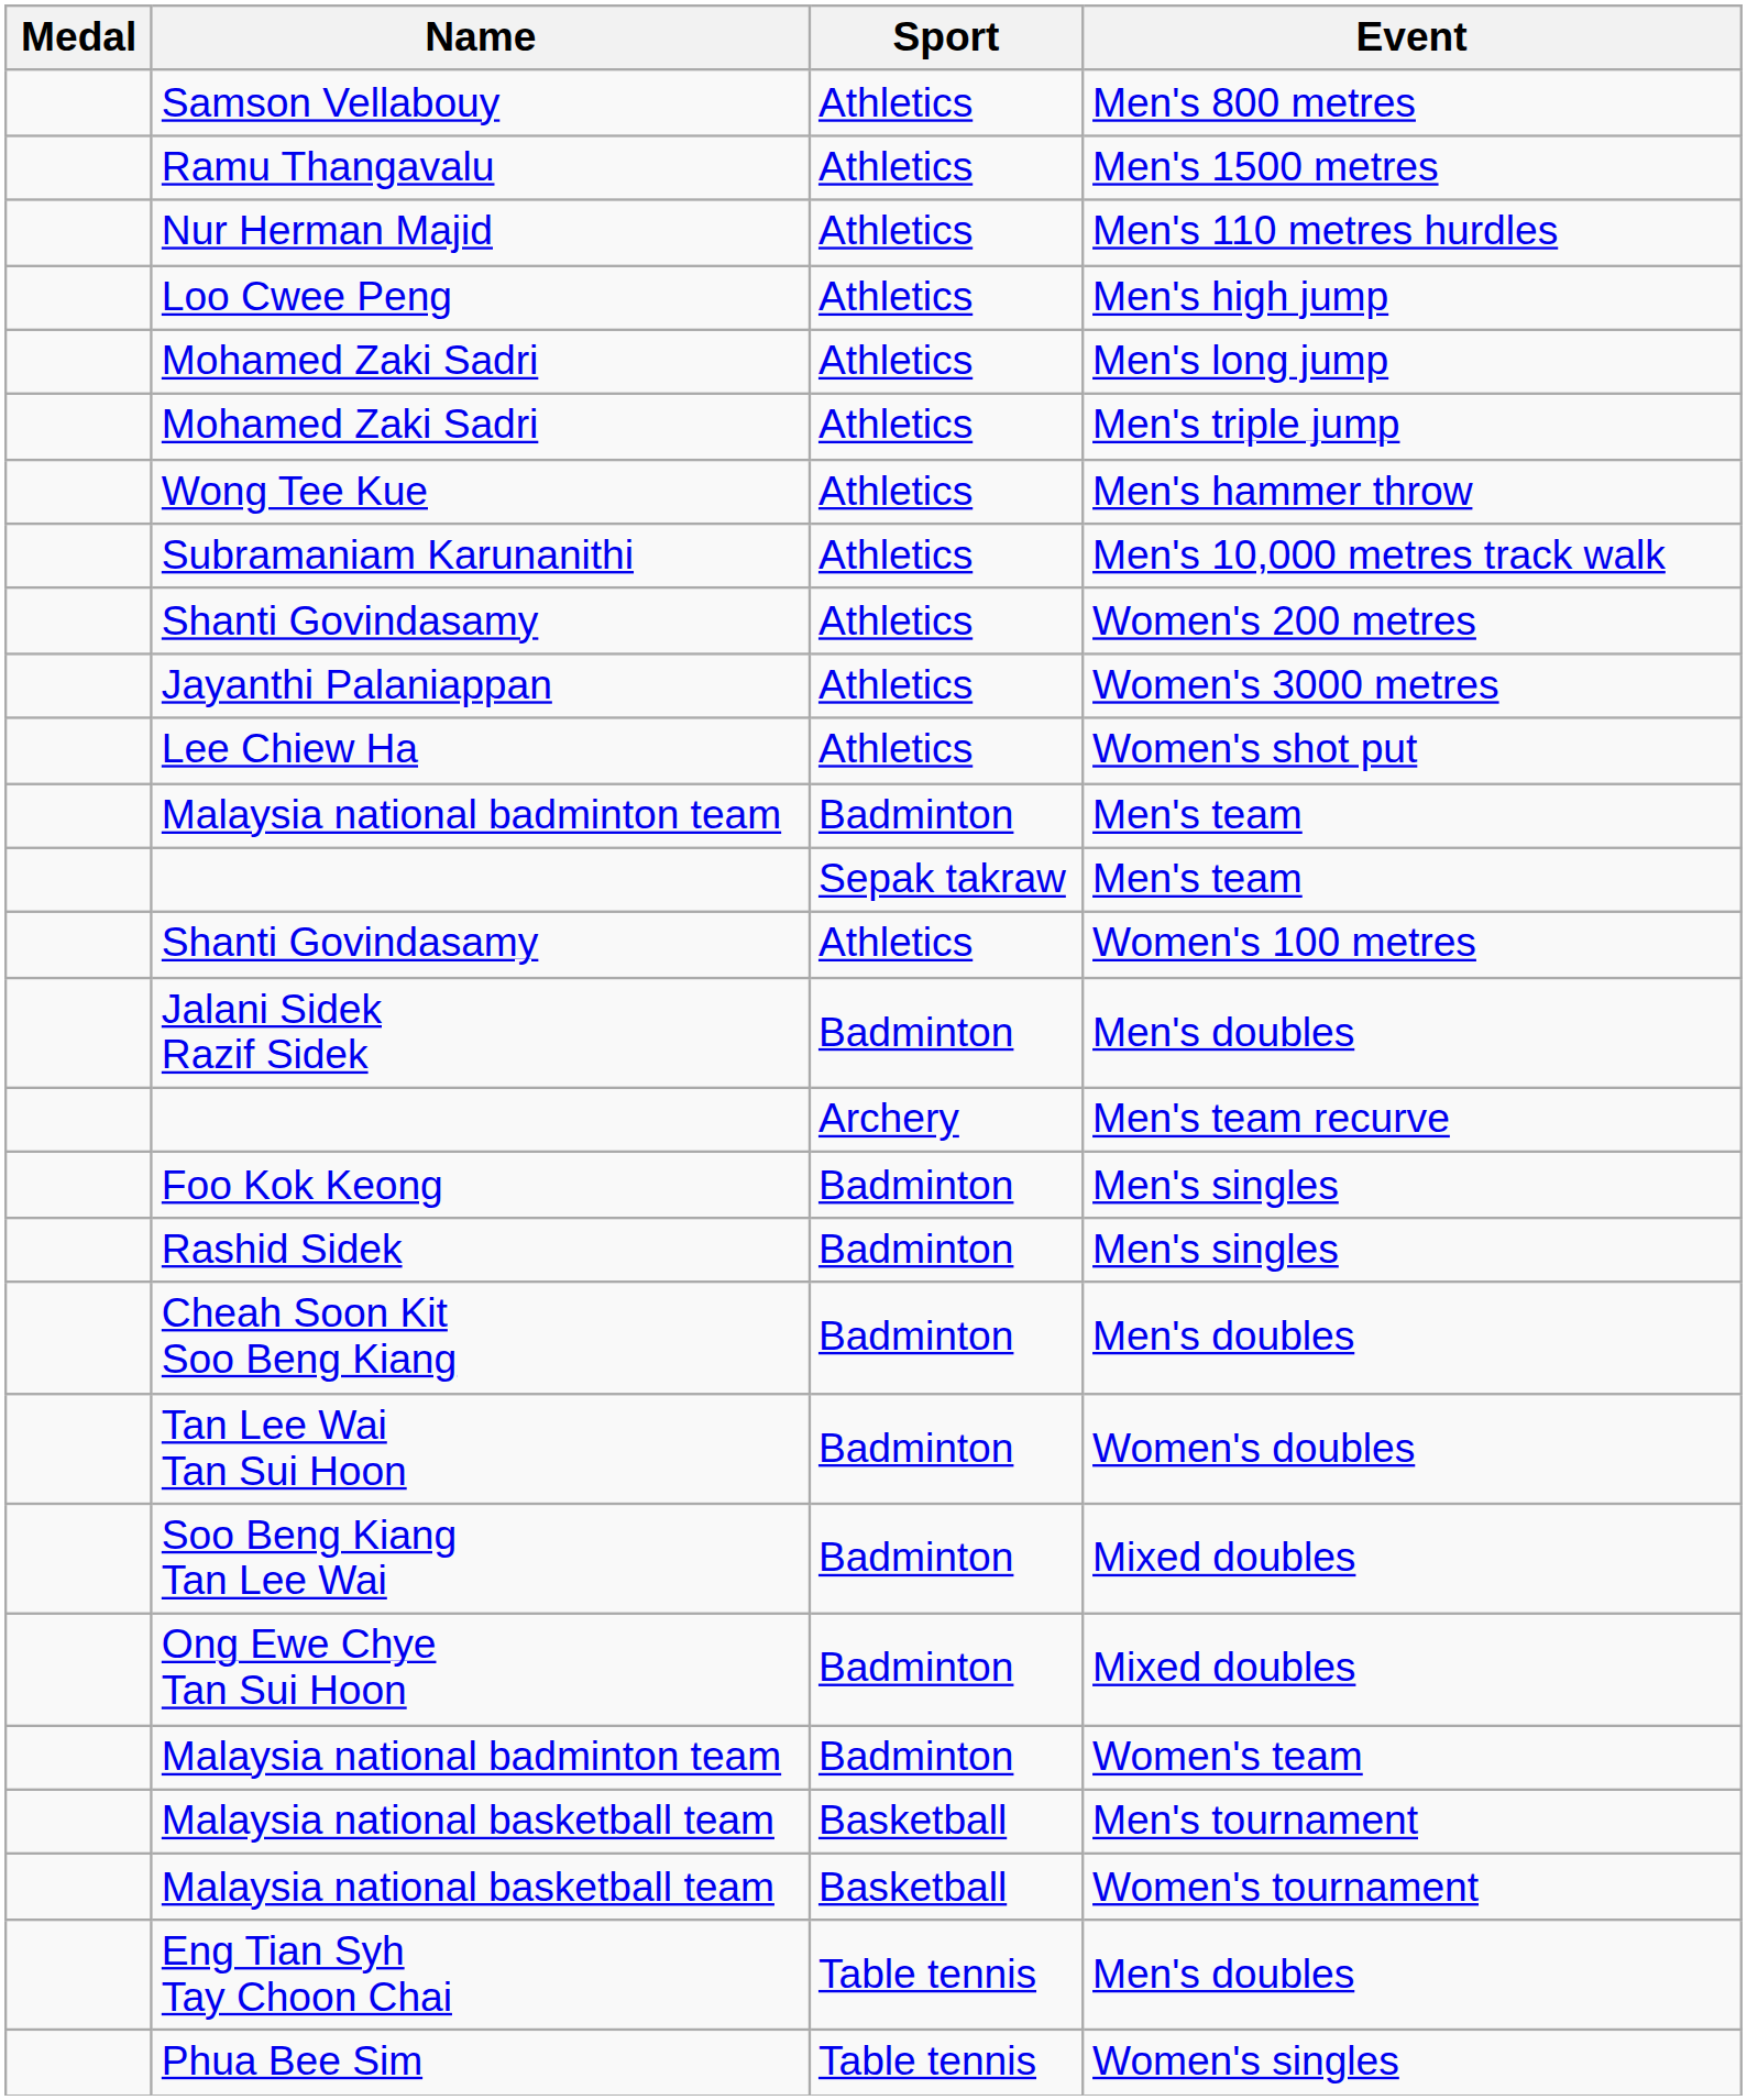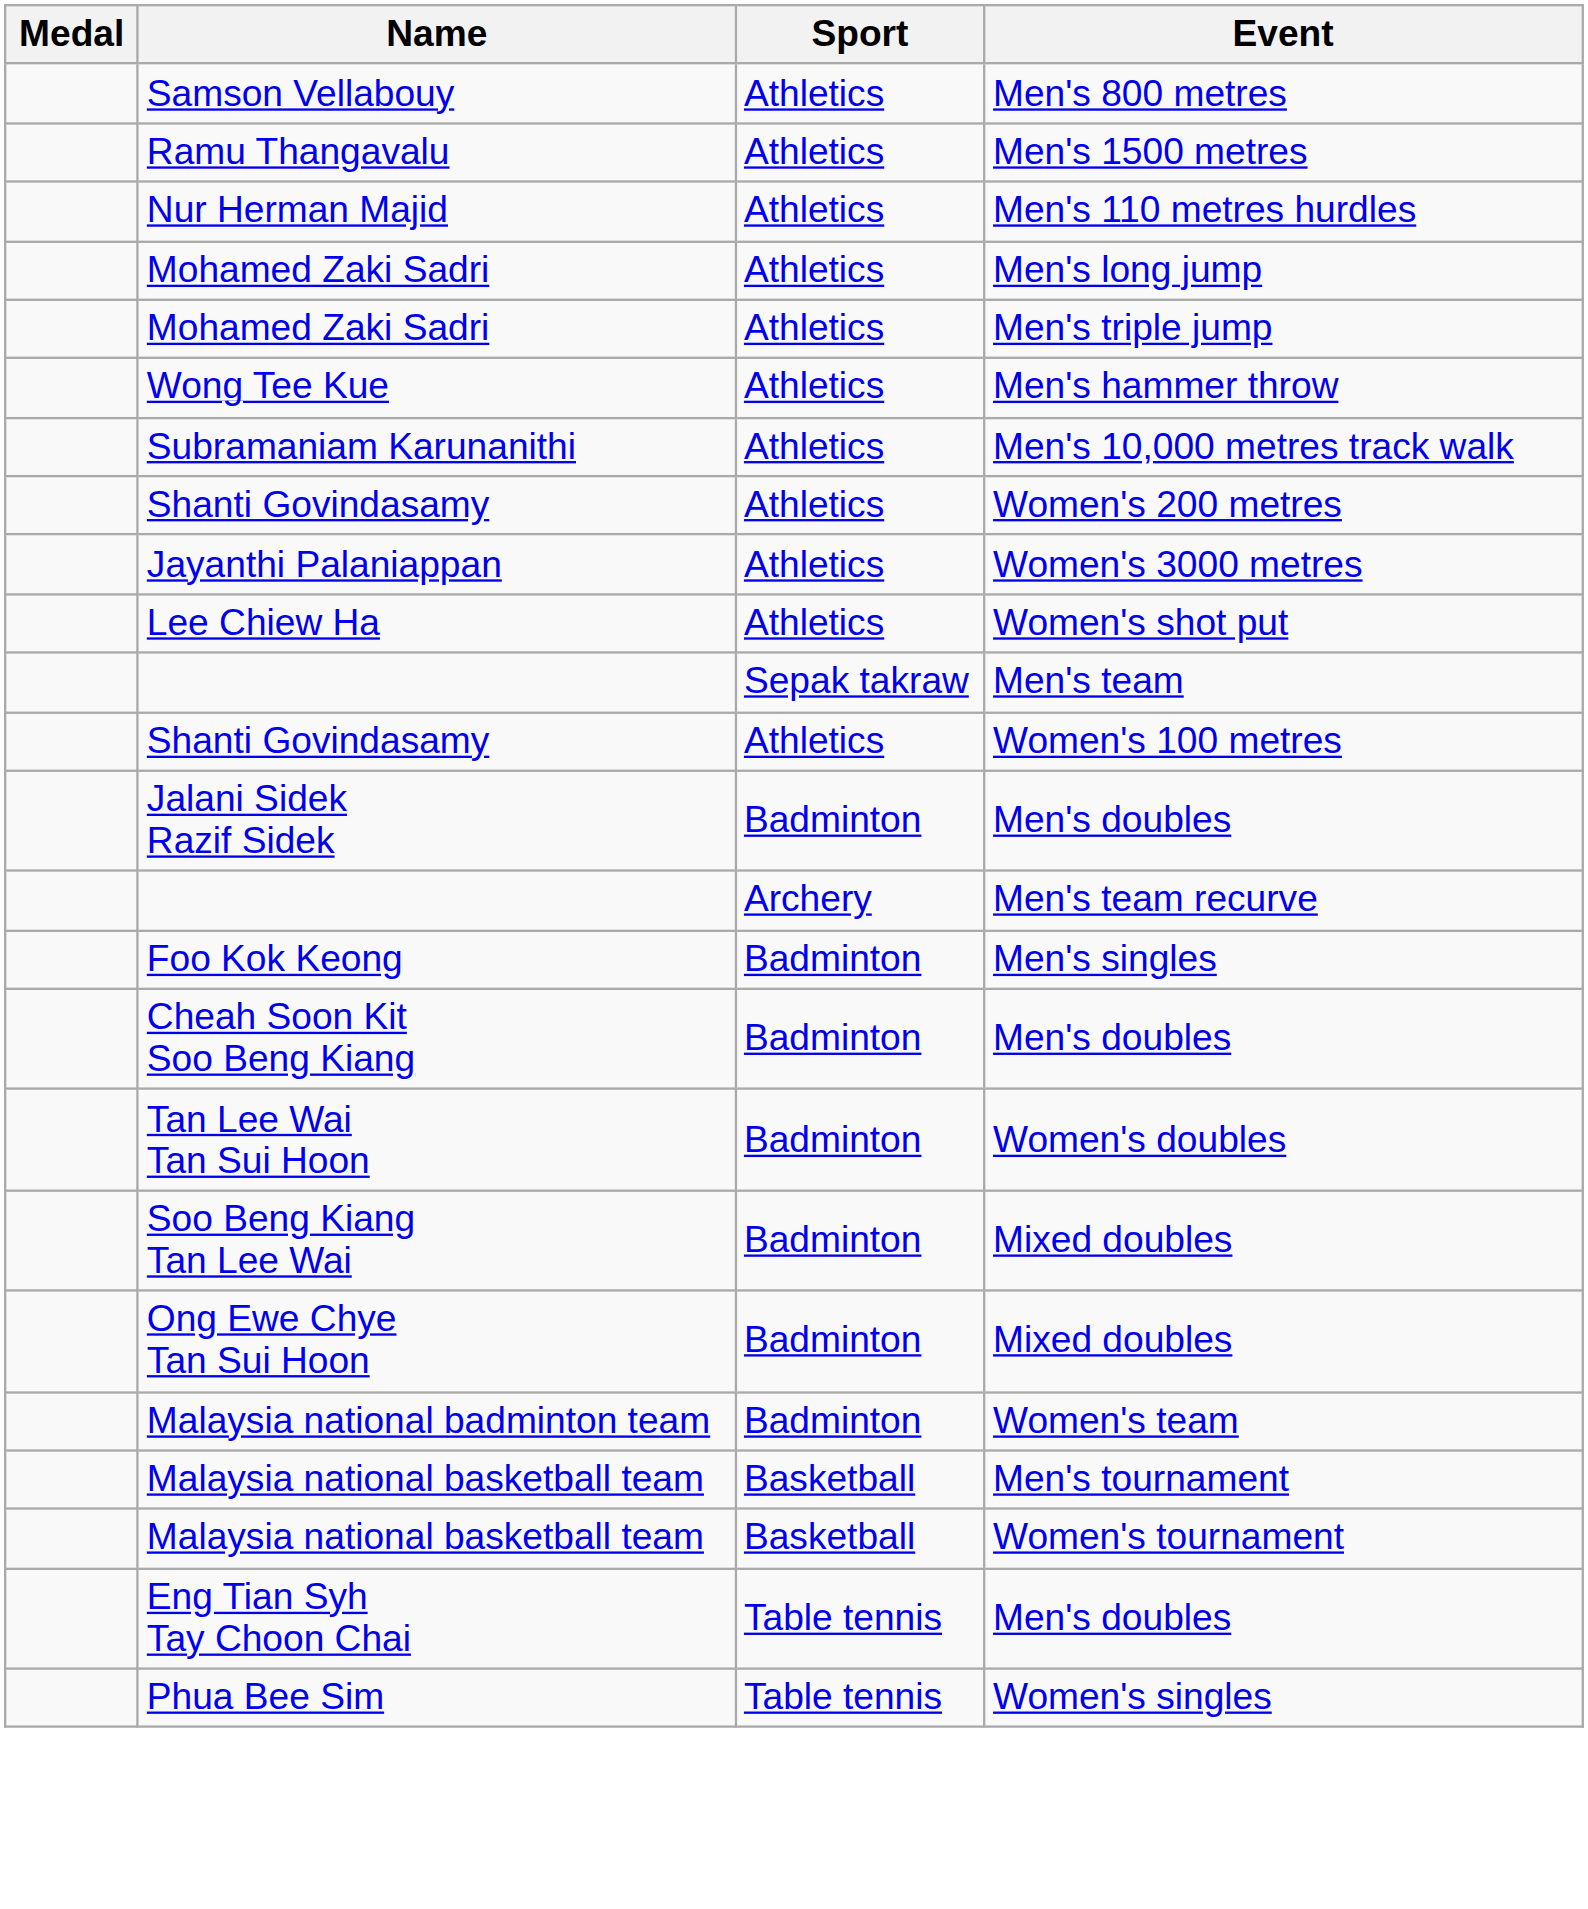- row: Loo Cwee Peng | Athletics | Men's high jump
- row: Malaysia national badminton team | Badminton | Men's team
- row: Rashid Sidek | Badminton | Men's singles
